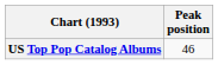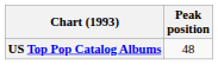US Top Pop Catalog Albums | Peak position: 46 -> 48
